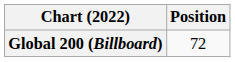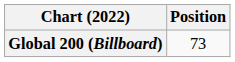Global 200 (Billboard) | Position: 72 -> 73
